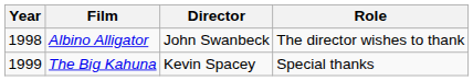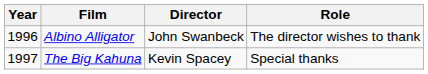Albino Alligator | Year: 1998 -> 1996
The Big Kahuna | Year: 1999 -> 1997
